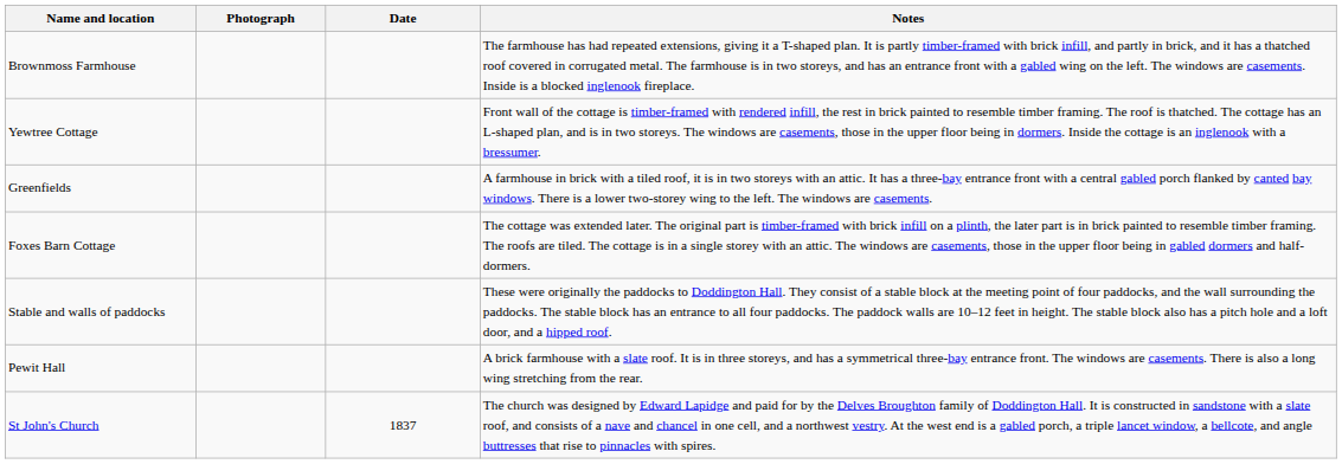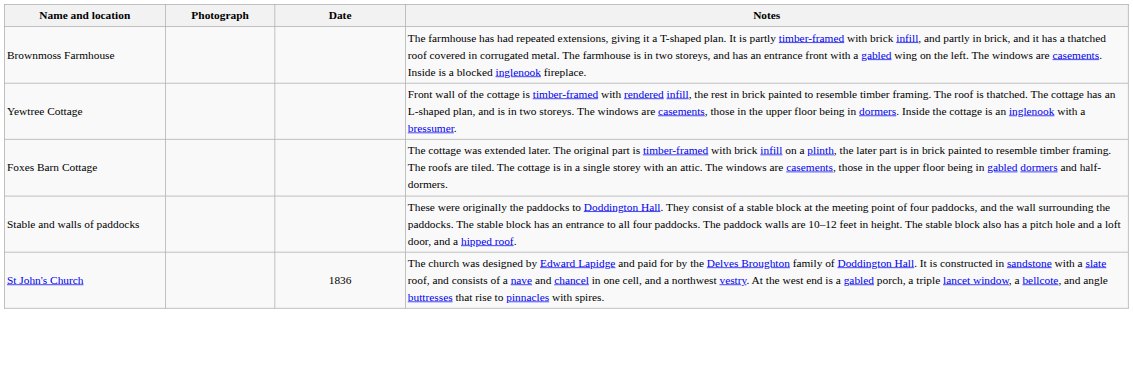- row: Greenfields | A farmhouse in brick with a tiled roof, it is in two storeys with an attic. It has a three-bay entrance front with a central gabled porch flanked by canted bay windows. There is a lower two-storey wing to the left. The windows are casements.
- row: Pewit Hall | A brick farmhouse with a slate roof. It is in three storeys, and has a symmetrical three-bay entrance front. The windows are casements. There is also a long wing stretching from the rear.
St John's Church | Date: 1837 -> 1836
